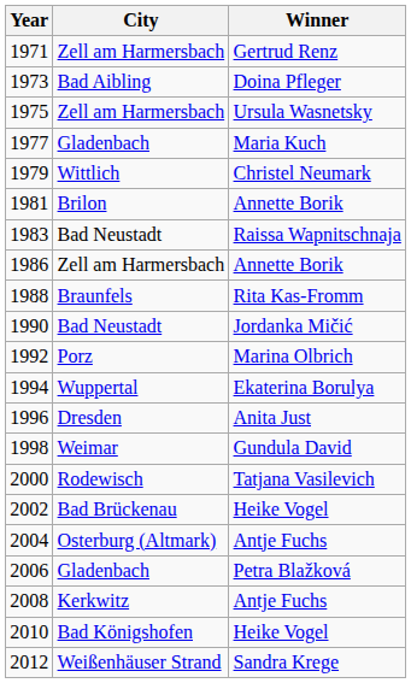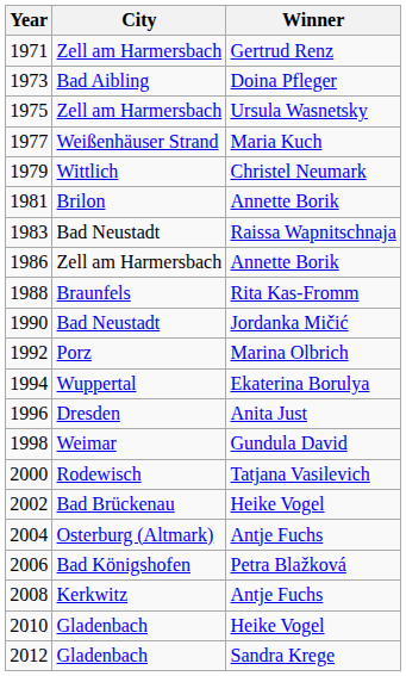1977 | City: Gladenbach -> Weißenhäuser Strand
2006 | City: Gladenbach -> Bad Königshofen
2010 | City: Bad Königshofen -> Gladenbach
2012 | City: Weißenhäuser Strand -> Gladenbach
